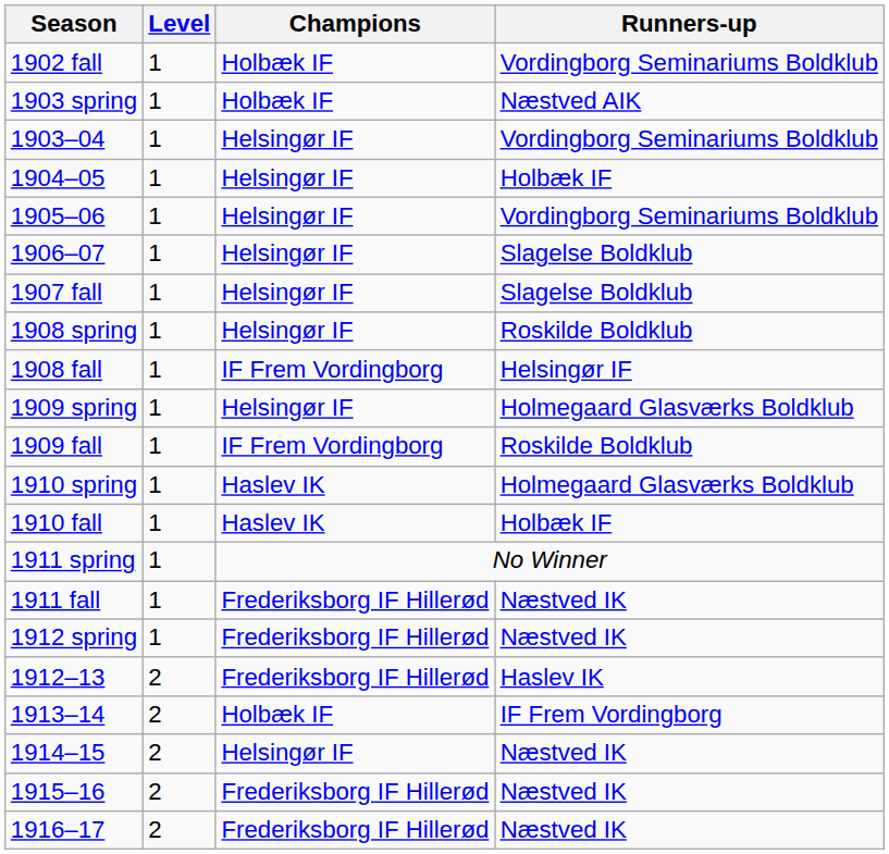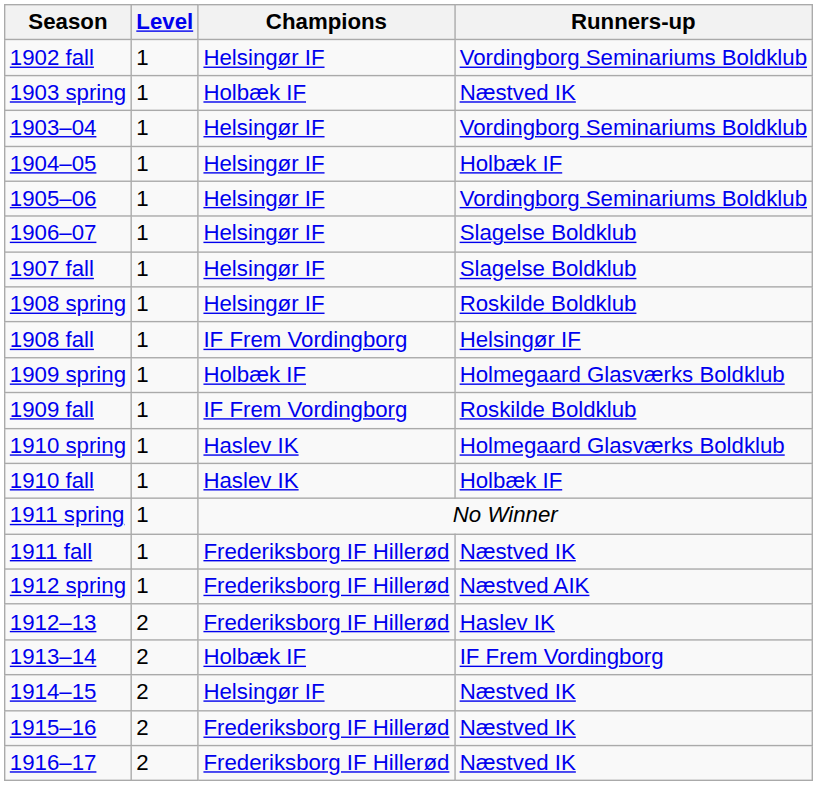1902 fall | Champions: Holbæk IF -> Helsingør IF
1903 spring | Runners-up: Næstved AIK -> Næstved IK
1909 spring | Champions: Helsingør IF -> Holbæk IF
1912 spring | Runners-up: Næstved IK -> Næstved AIK
